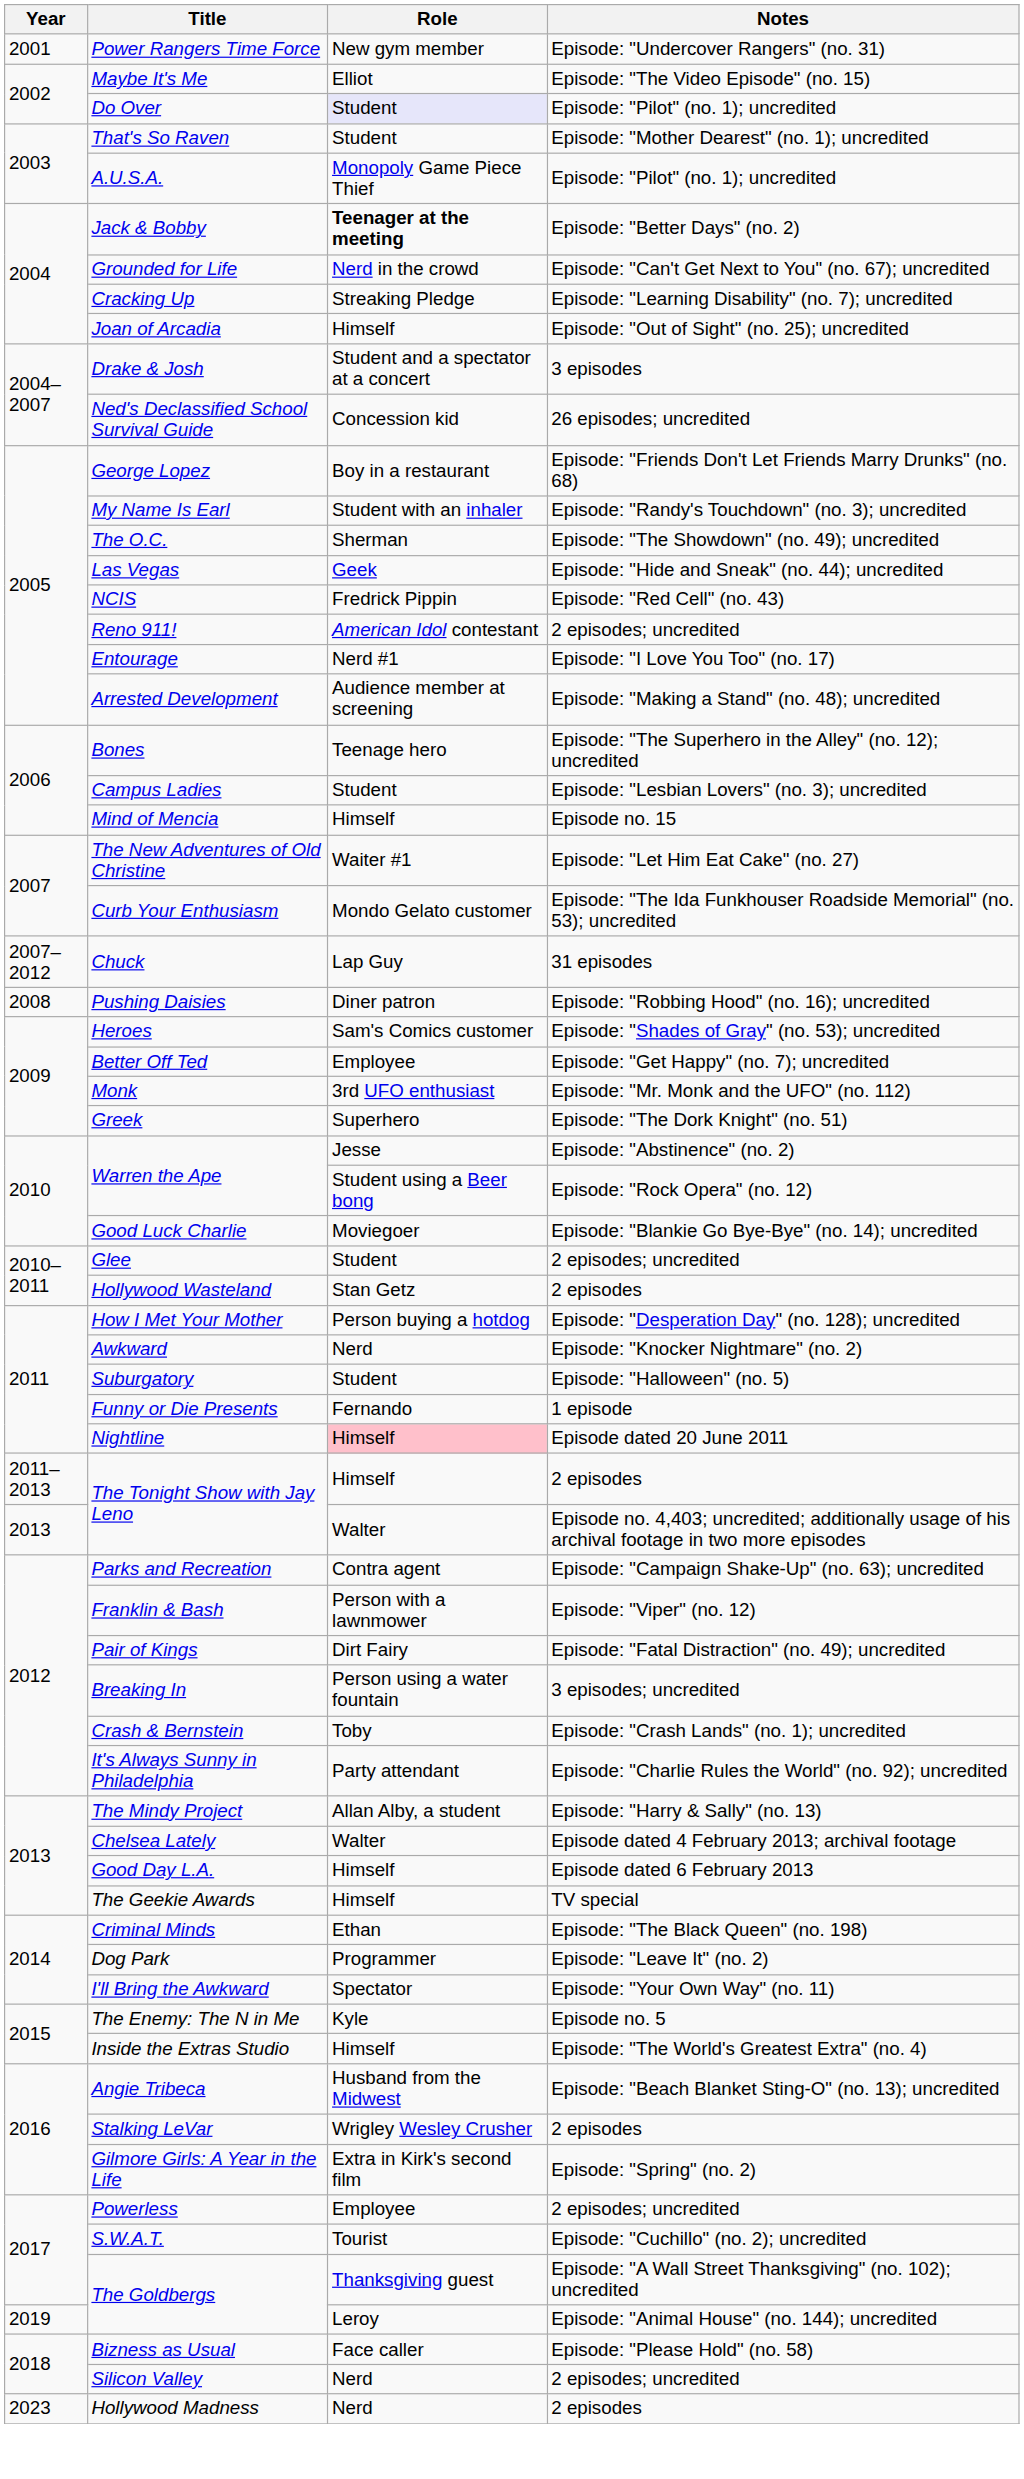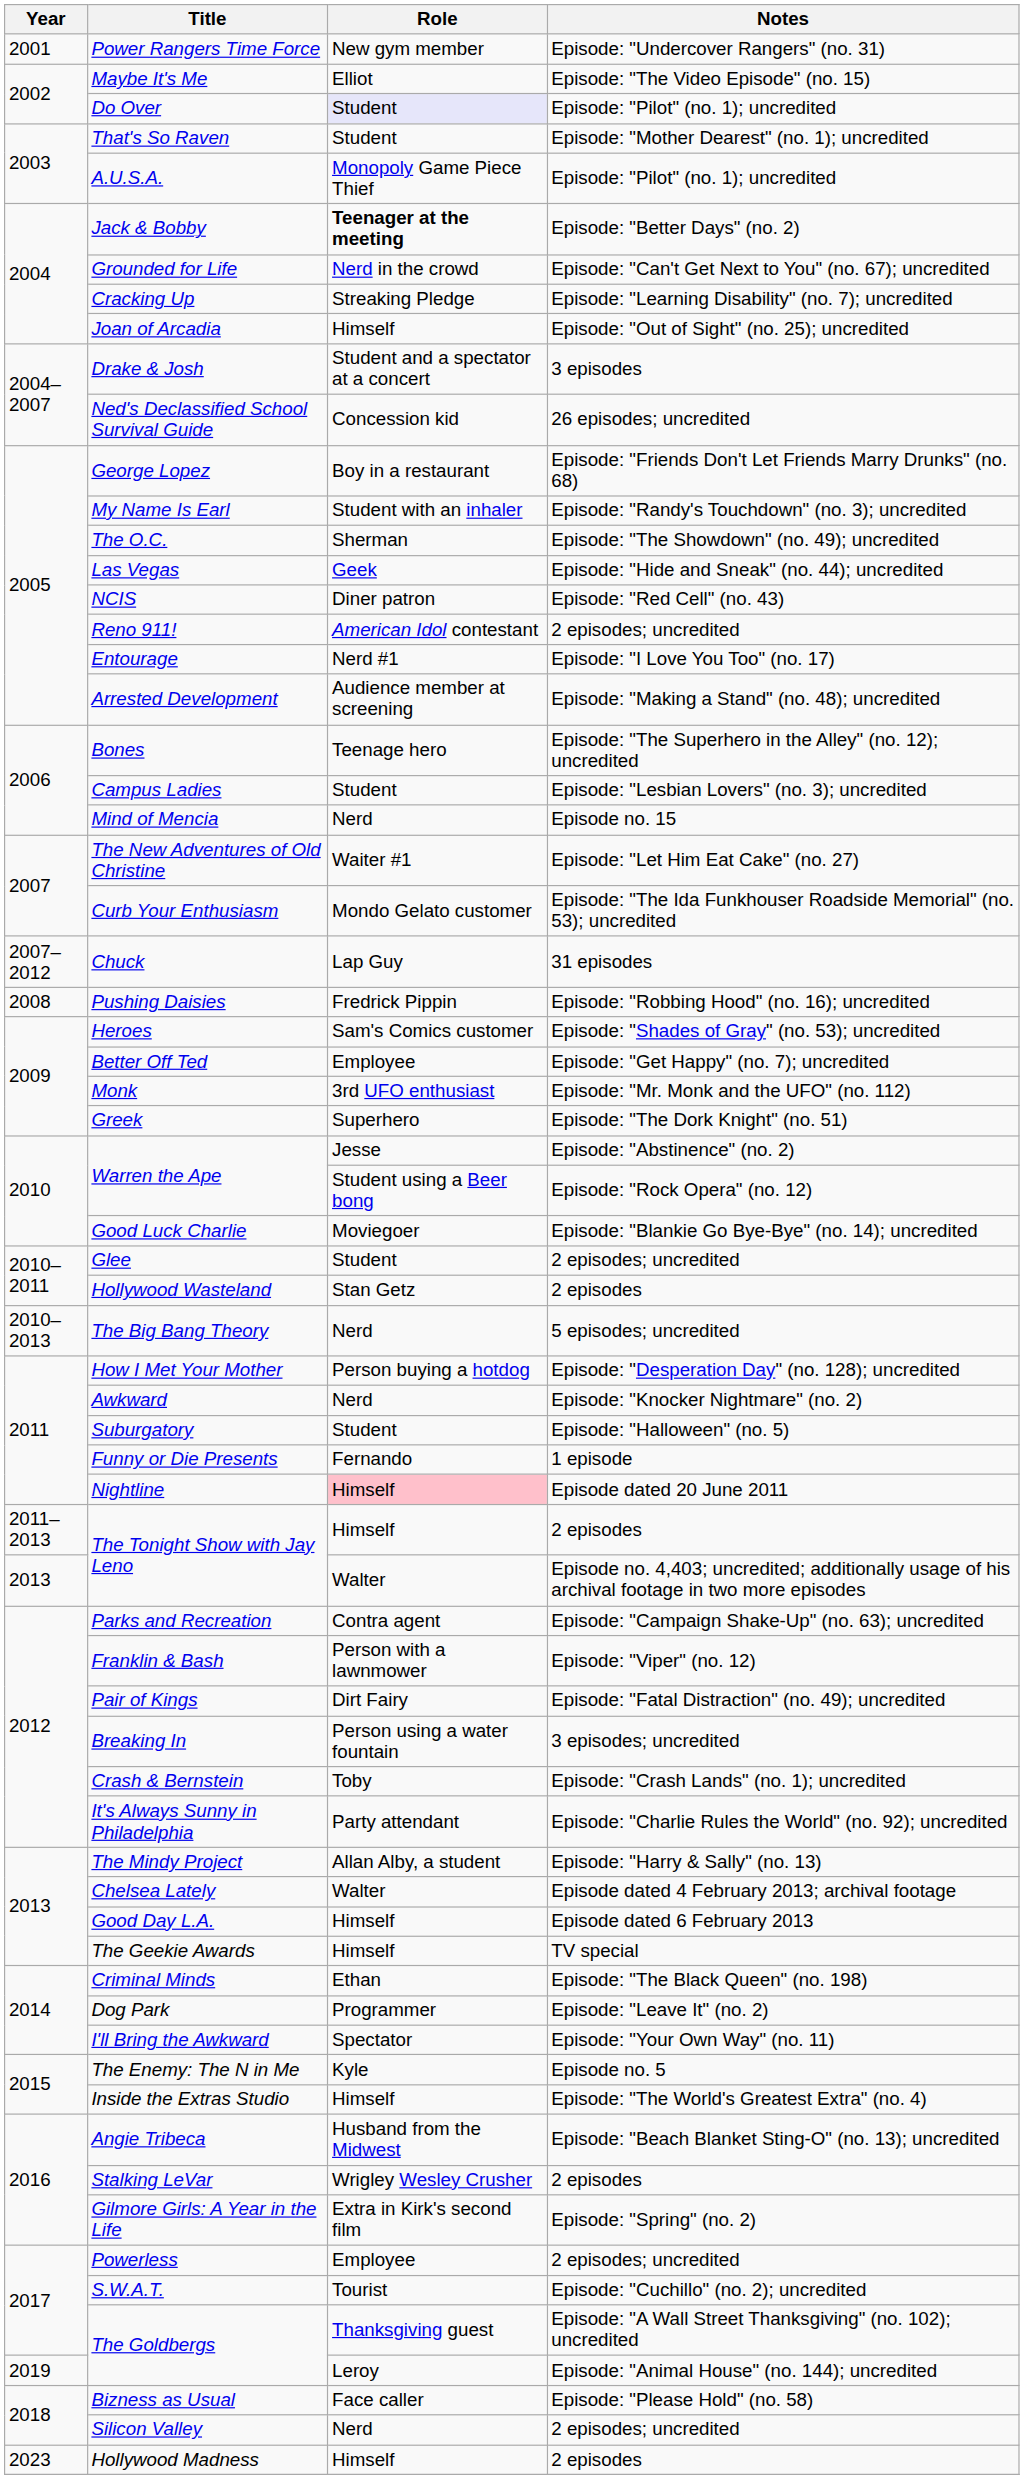NCIS | Role: Fredrick Pippin -> Diner patron
Mind of Mencia | Role: Himself -> Nerd
Pushing Daisies | Role: Diner patron -> Fredrick Pippin
+ row: 2010–2013 | The Big Bang Theory | Nerd | 5 episodes; uncredited
Hollywood Madness | Role: Nerd -> Himself
